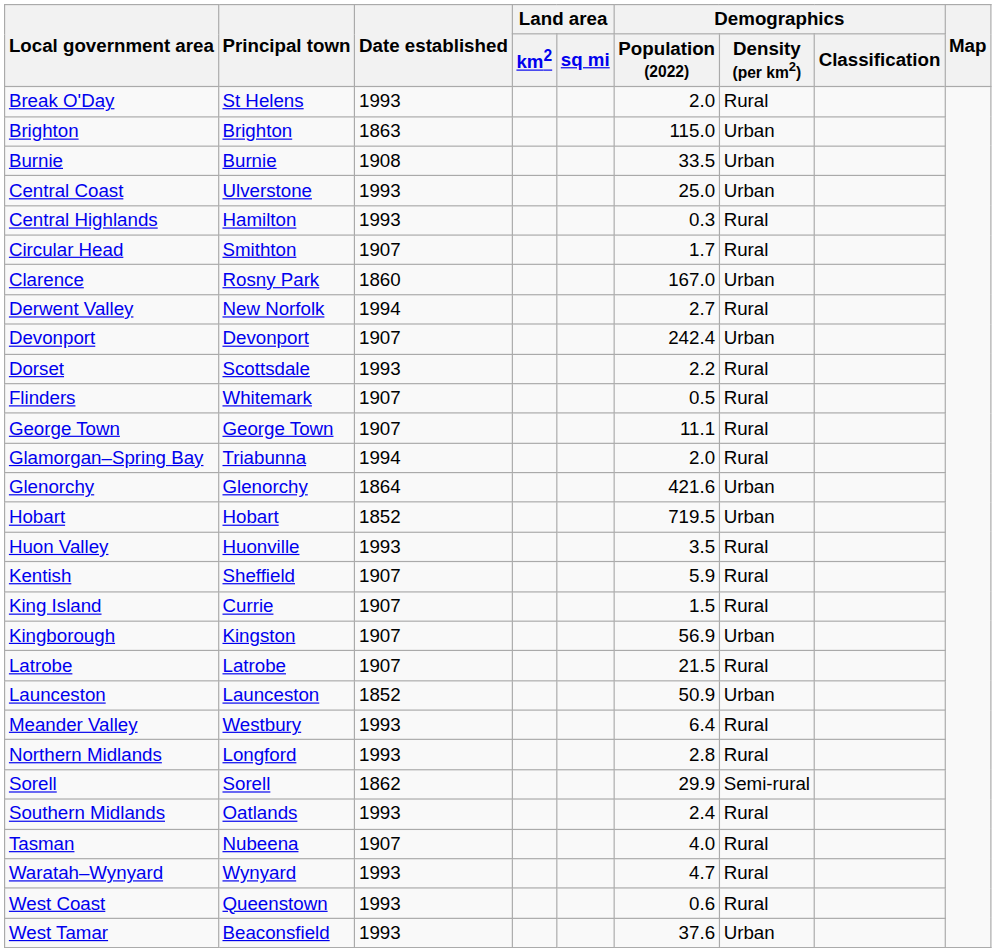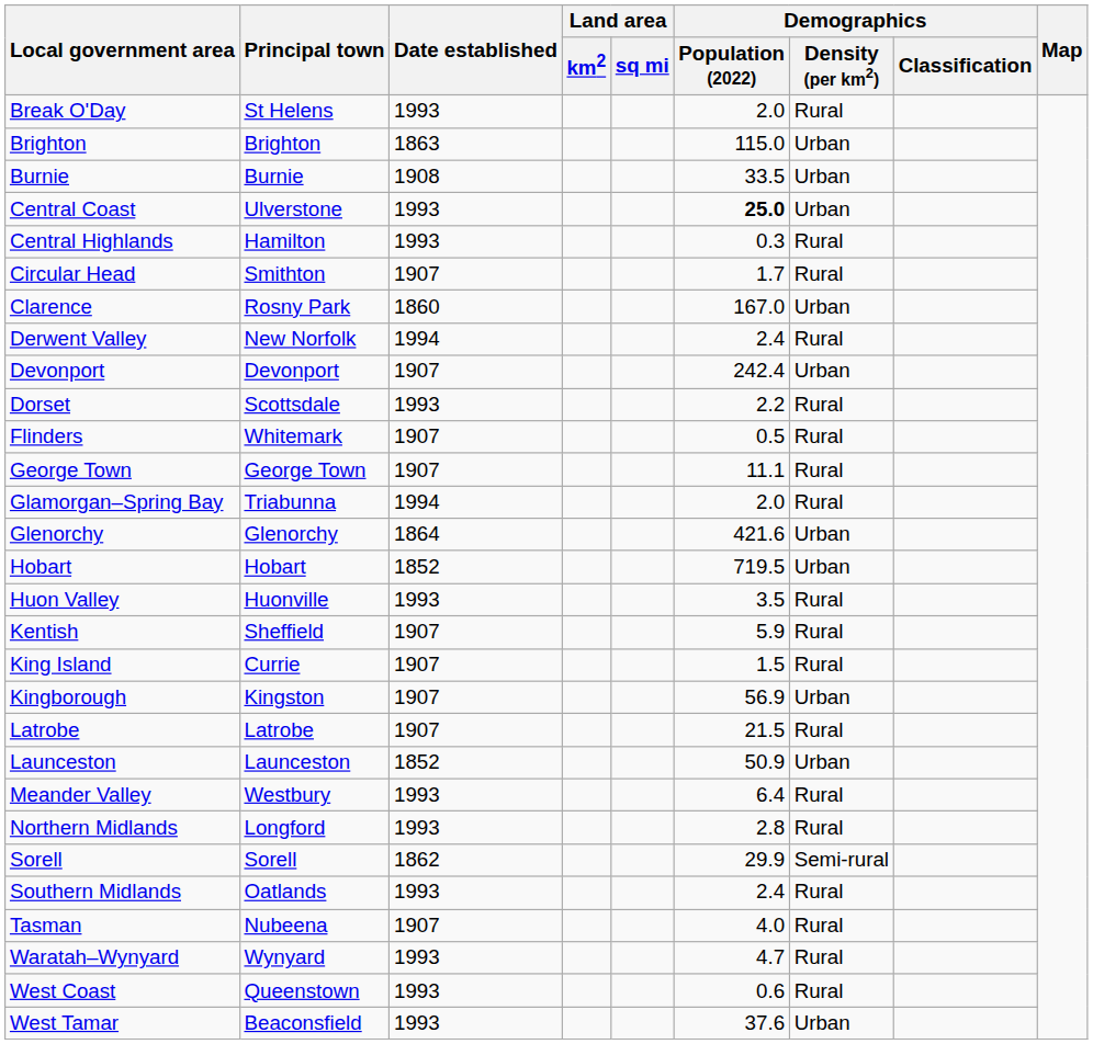Central Coast | Demographics / Population (2022): normal -> bold
Derwent Valley | Demographics / Population (2022): 2.7 -> 2.4
